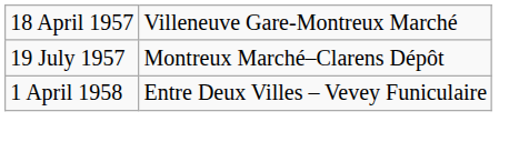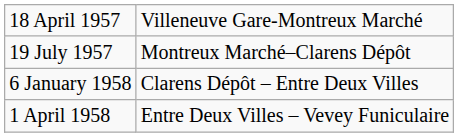+ row: 6 January 1958 | Clarens Dépôt – Entre Deux Villes
